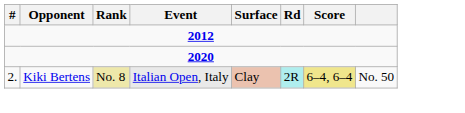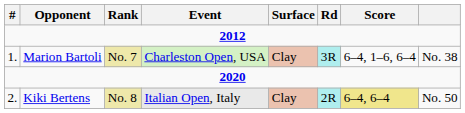+ row: 1. | Marion Bartoli | No. 7 | Charleston Open, USA | Clay | 3R | 6–4, 1–6, 6–4 | No. 38
